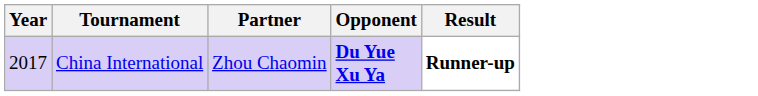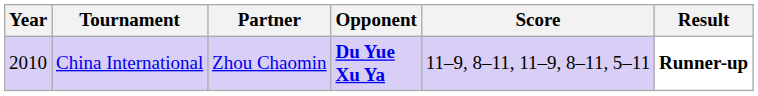+ column: Score | 11–9, 8–11, 11–9, 8–11, 5–11
China International | Year: 2017 -> 2010
